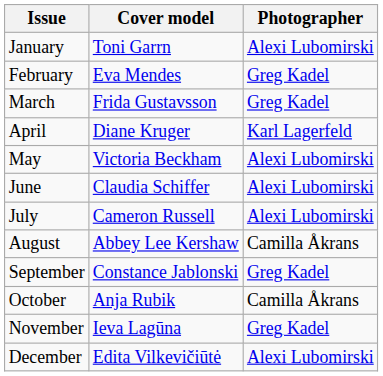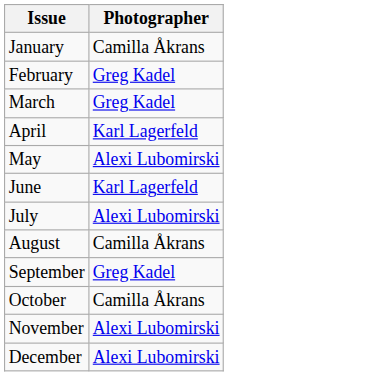- column: Cover model | Toni Garrn | Eva Mendes | Frida Gustavsson | Diane Kruger | Victoria Beckham | Claudia Schiffer | Cameron Russell | Abbey Lee Kershaw | Constance Jablonski | Anja Rubik | Ieva Lagūna | Edita Vilkevičiūtė
January | Photographer: Alexi Lubomirski -> Camilla Åkrans
June | Photographer: Alexi Lubomirski -> Karl Lagerfeld
November | Photographer: Greg Kadel -> Alexi Lubomirski
